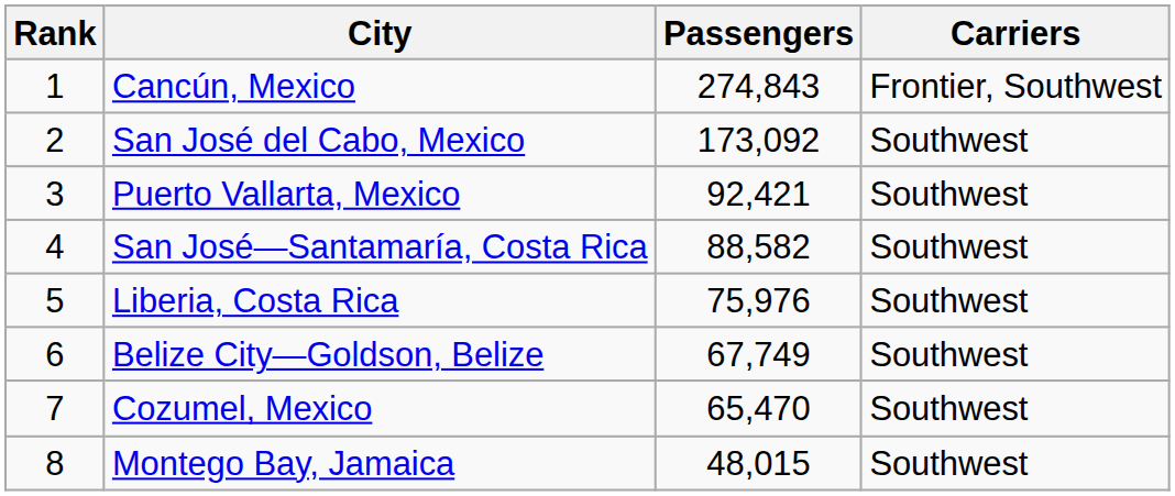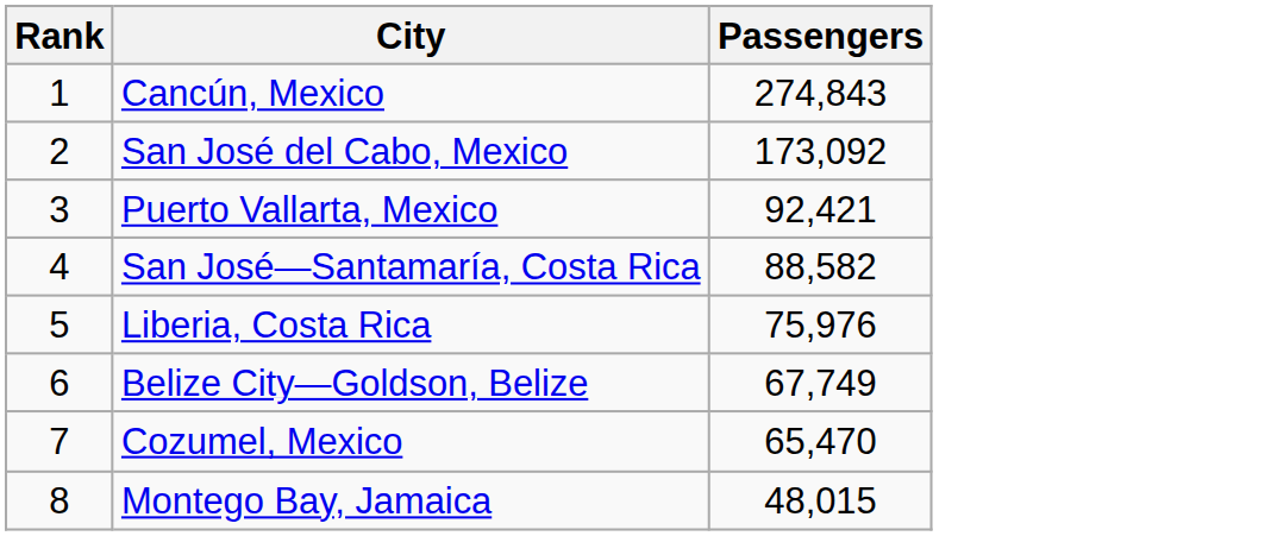- column: Carriers | Frontier, Southwest | Southwest | Southwest | Southwest | Southwest | Southwest | Southwest | Southwest
